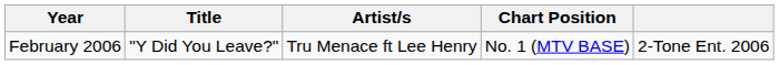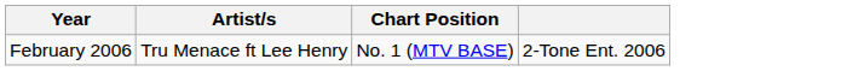- column: Title | "Y Did You Leave?"
